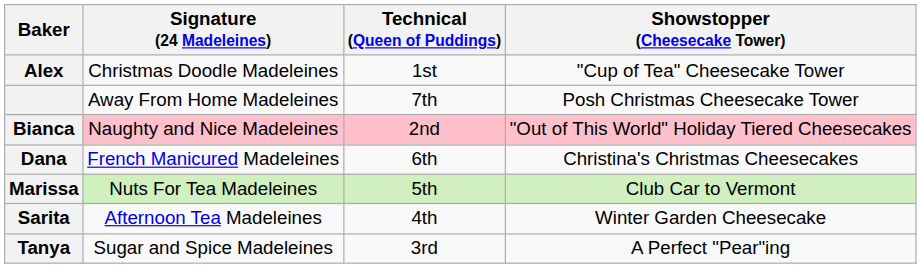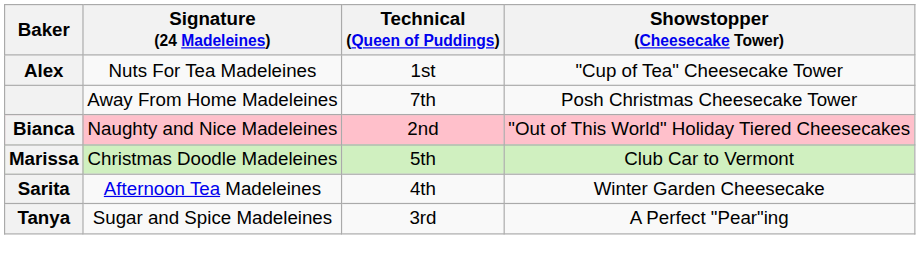Alex | Signature (24 Madeleines): Christmas Doodle Madeleines -> Nuts For Tea Madeleines
- row: Dana | French Manicured Madeleines | 6th | Christina's Christmas Cheesecakes
Marissa | Signature (24 Madeleines): Nuts For Tea Madeleines -> Christmas Doodle Madeleines
